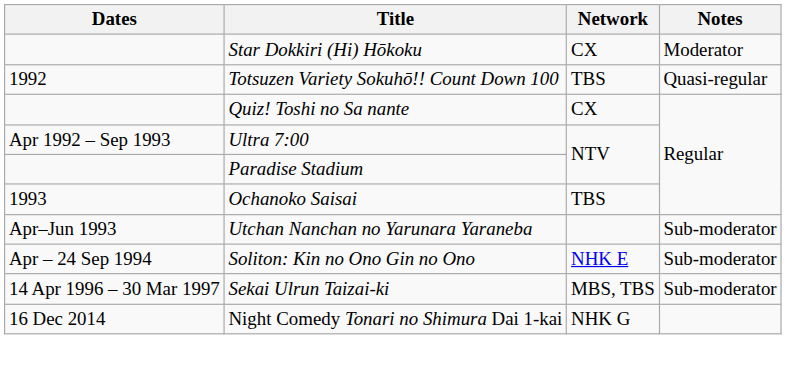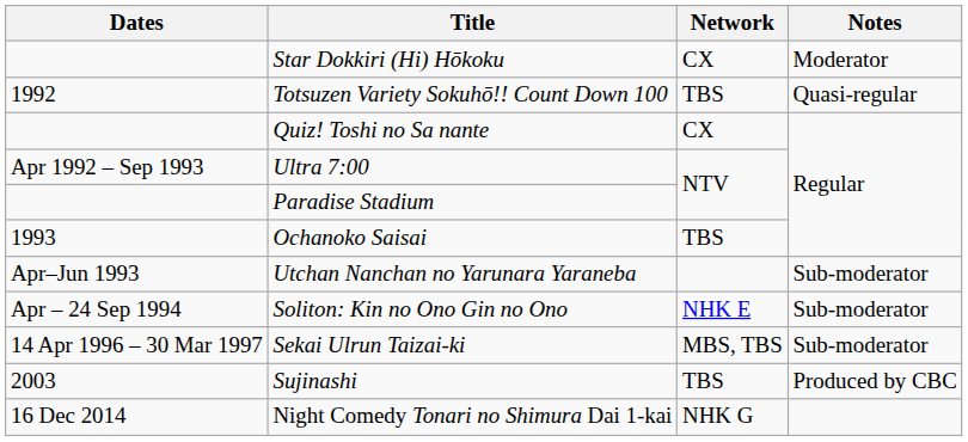+ row: 2003 | Sujinashi | TBS | Produced by CBC
